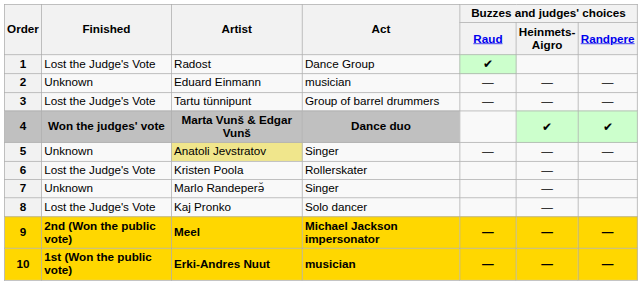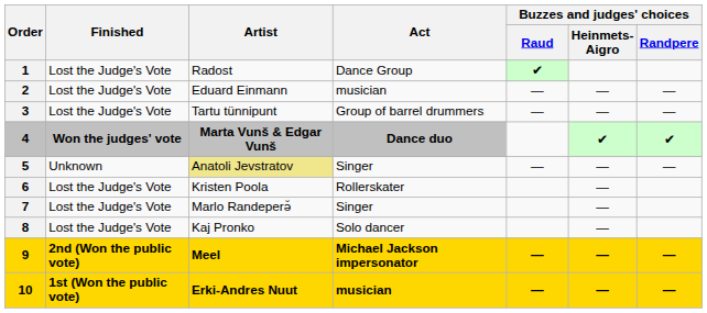2 | Finished: Unknown -> Lost the Judge's Vote
7 | Finished: Unknown -> Lost the Judge's Vote
